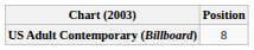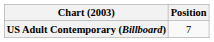US Adult Contemporary (Billboard) | Position: 8 -> 7
